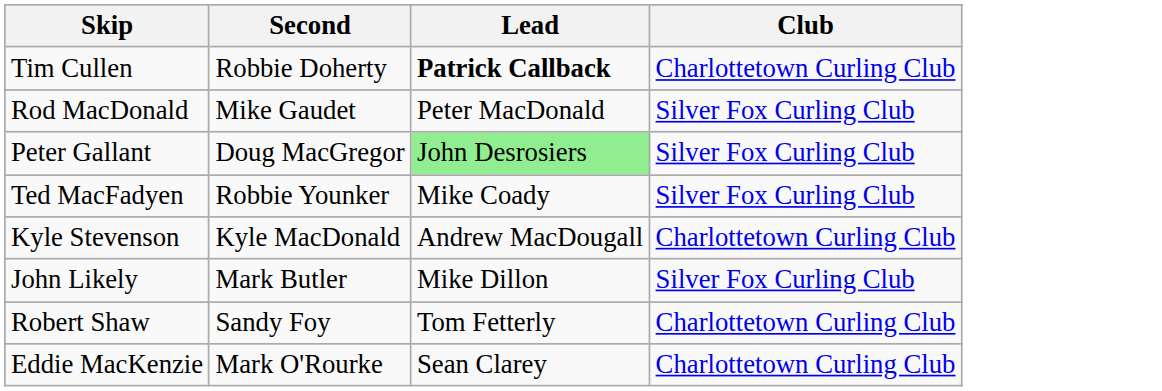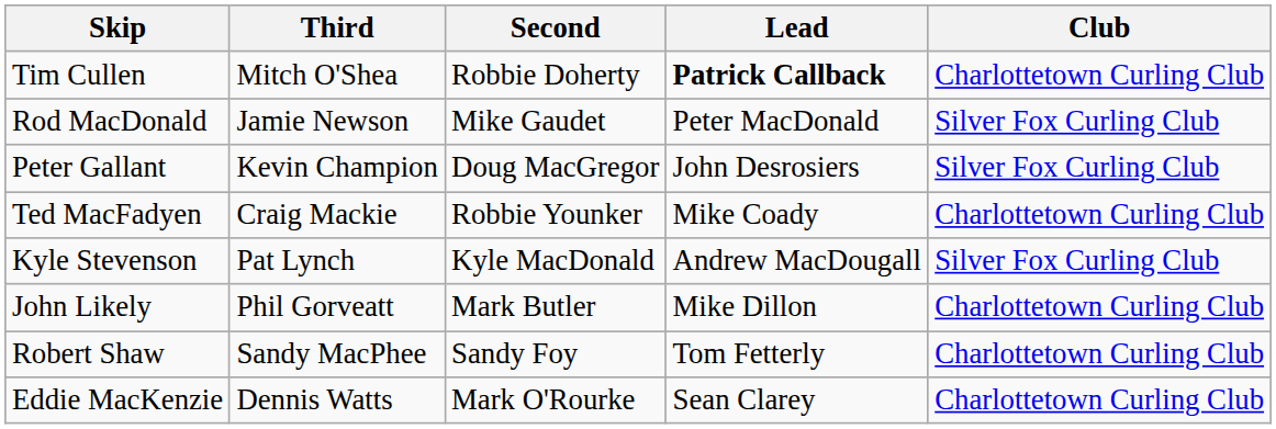+ column: Third | Mitch O'Shea | Jamie Newson | Kevin Champion | Craig Mackie | Pat Lynch | Phil Gorveatt | Sandy MacPhee | Dennis Watts
Peter Gallant | Lead: lightgreen background -> no background
Ted MacFadyen | Club: Silver Fox Curling Club -> Charlottetown Curling Club
Kyle Stevenson | Club: Charlottetown Curling Club -> Silver Fox Curling Club
John Likely | Club: Silver Fox Curling Club -> Charlottetown Curling Club
